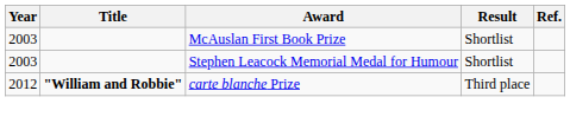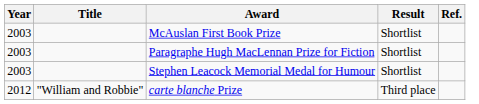+ row: 2003 | Paragraphe Hugh MacLennan Prize for Fiction | Shortlist
carte blanche Prize | Title: bold -> normal
